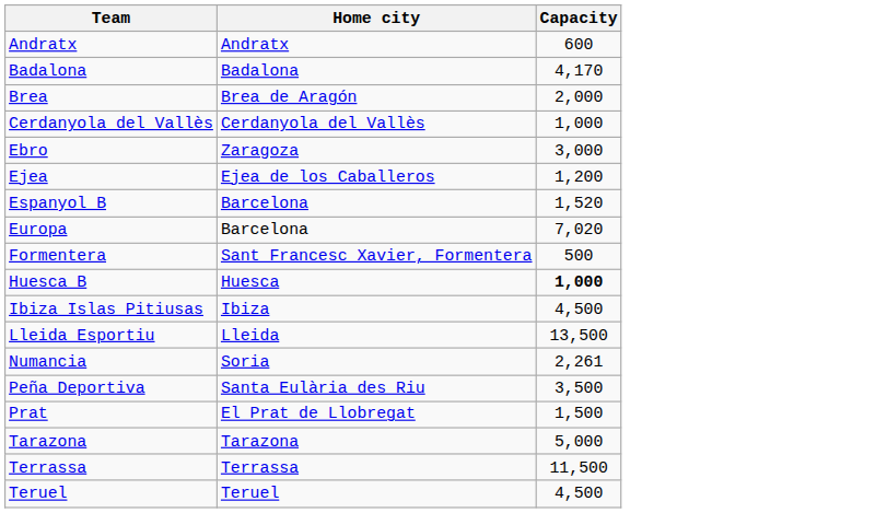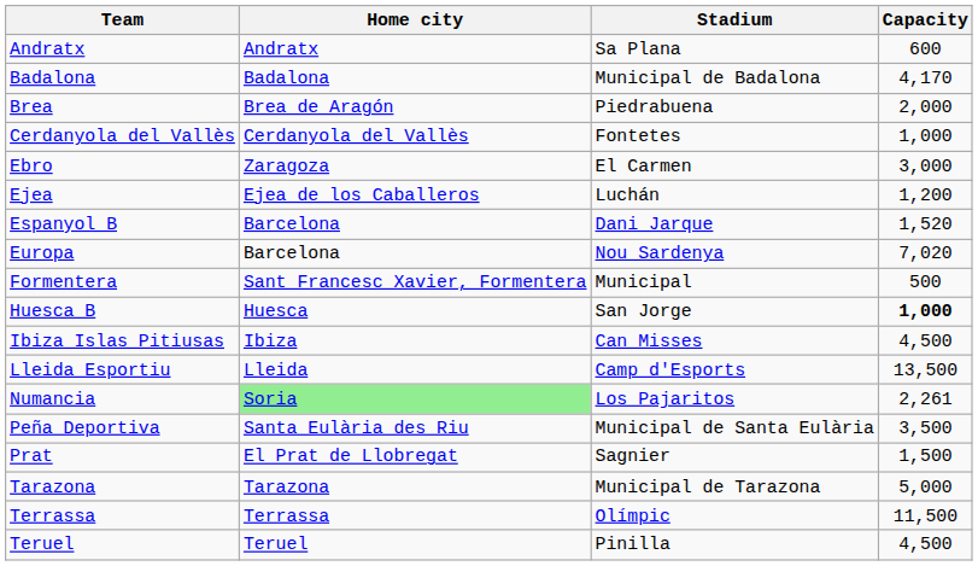+ column: Stadium | Sa Plana | Municipal de Badalona | Piedrabuena | Fontetes | El Carmen | Luchán | Dani Jarque | Nou Sardenya | Municipal | San Jorge | Can Misses | Camp d'Esports | Los Pajaritos | Municipal de Santa Eulària | Sagnier | Municipal de Tarazona | Olímpic | Pinilla
Numancia | Home city: no background -> lightgreen background
